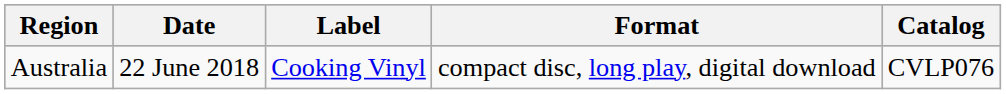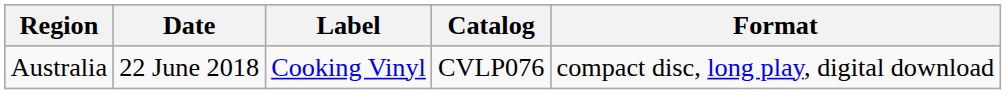columns swapped: Format <-> Catalog
